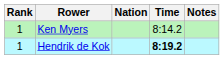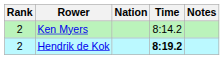Ken Myers | Rank: 1 -> 2
Hendrik de Kok | Rank: 1 -> 2
